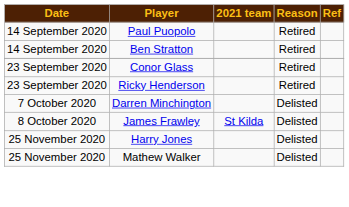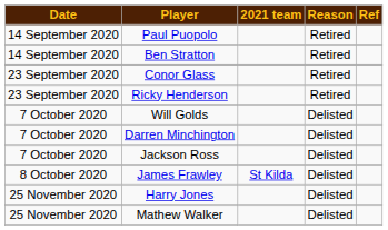+ row: 7 October 2020 | Will Golds | Delisted
+ row: 7 October 2020 | Jackson Ross | Delisted
